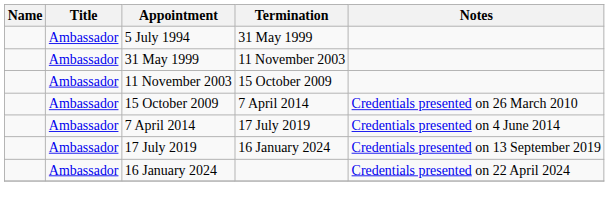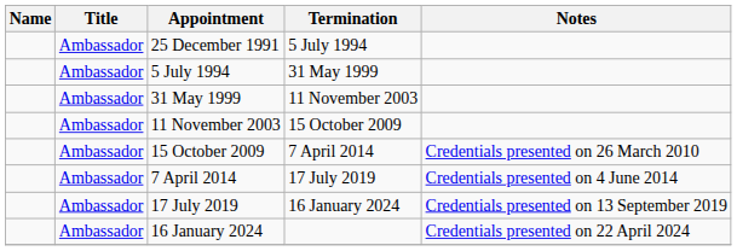+ row: Ambassador | 25 December 1991 | 5 July 1994
